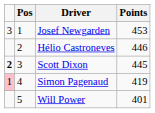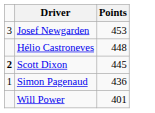- column: Pos | 1 | 2 | 3 | 4 | 5
Hélio Castroneves | Points: 446 -> 448
Simon Pagenaud | column 1: pink background -> no background
Simon Pagenaud | Points: 419 -> 436
